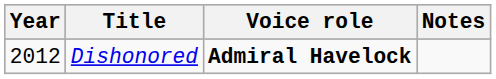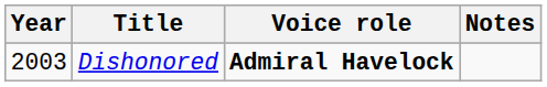Dishonored | Year: 2012 -> 2003
